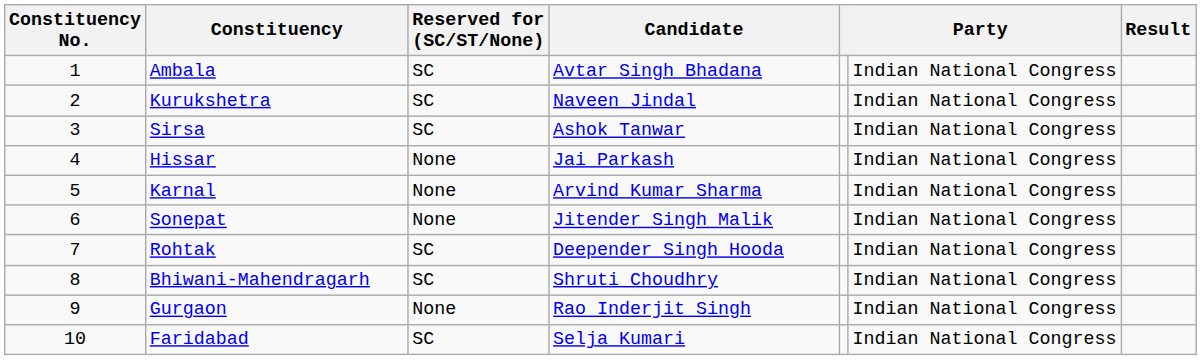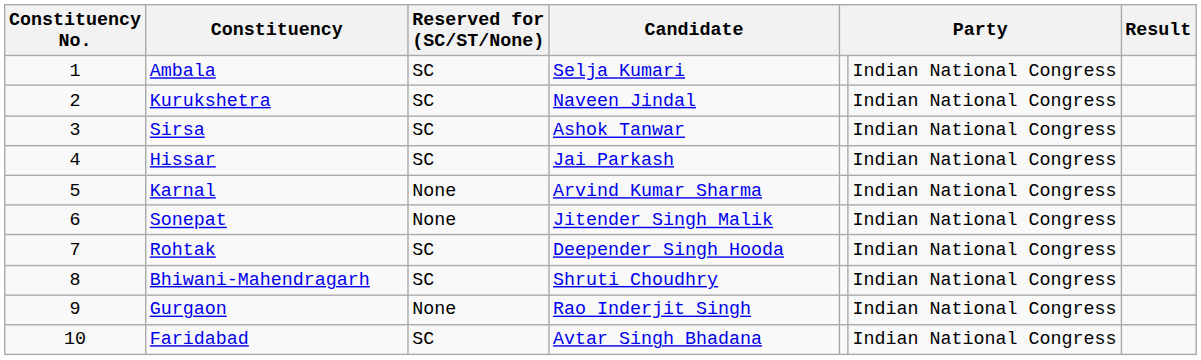Ambala | Candidate: Avtar Singh Bhadana -> Selja Kumari
Hissar | Reserved for (SC/ST/None): None -> SC
Faridabad | Candidate: Selja Kumari -> Avtar Singh Bhadana
